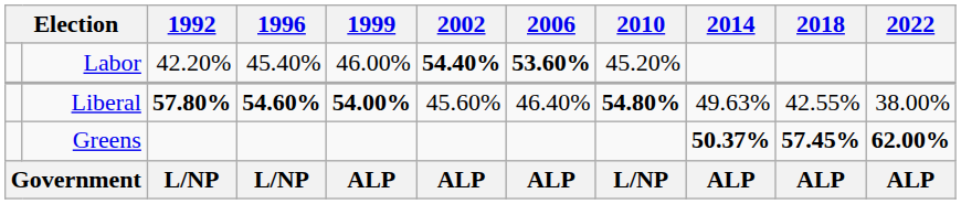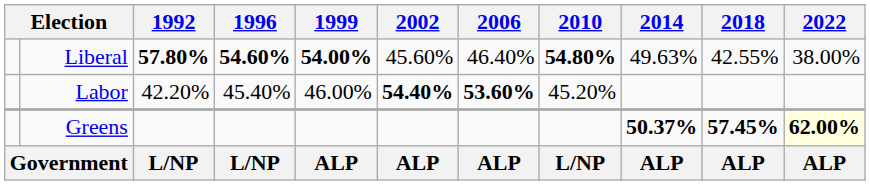rows swapped: Liberal <-> Labor
Greens | 2022: no background -> lightyellow background
